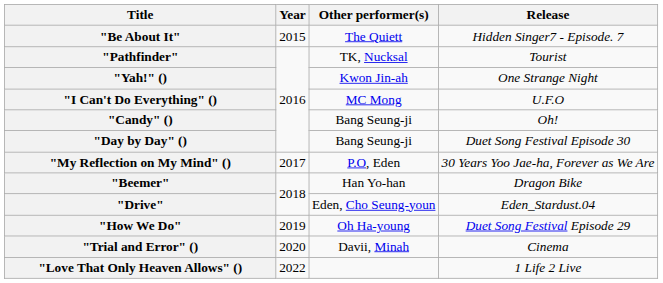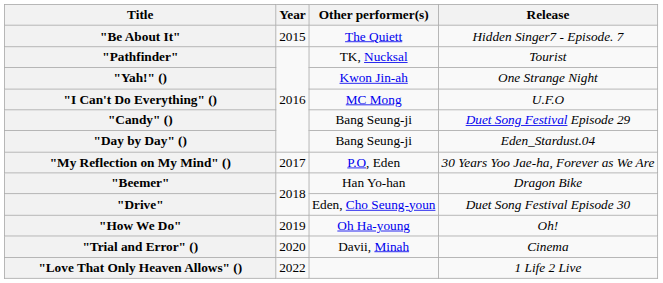"Candy" () | Release: Oh! -> Duet Song Festival Episode 29
"Day by Day" () | Release: Duet Song Festival Episode 30 -> Eden_Stardust.04
"Drive" | Release: Eden_Stardust.04 -> Duet Song Festival Episode 30
"How We Do" | Release: Duet Song Festival Episode 29 -> Oh!
